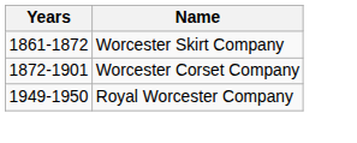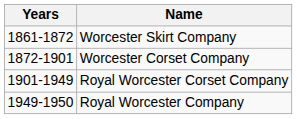+ row: 1901-1949 | Royal Worcester Corset Company
